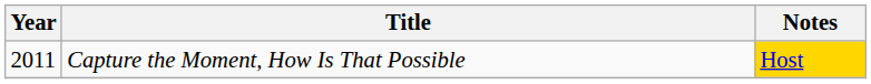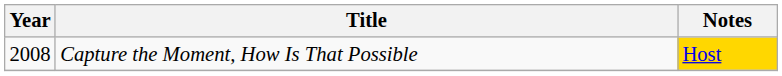Capture the Moment, How Is That Possible | Year: 2011 -> 2008
